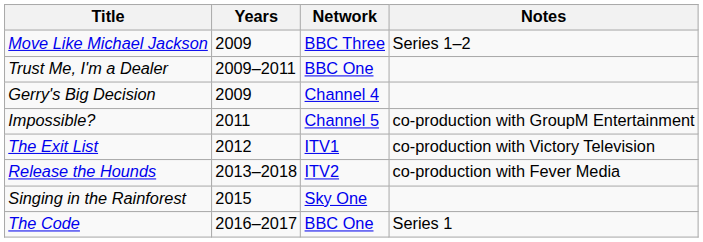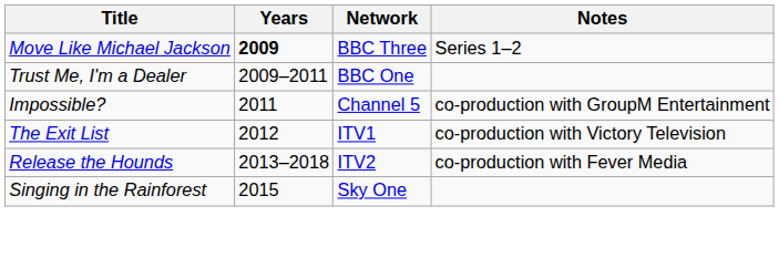Move Like Michael Jackson | Years: normal -> bold
- row: Gerry's Big Decision | 2009 | Channel 4
- row: The Code | 2016–2017 | BBC One | Series 1
